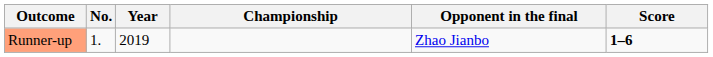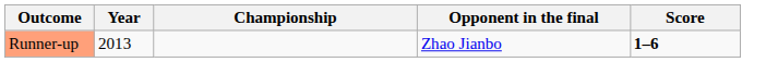- column: No. | 1.
Runner-up | Year: 2019 -> 2013
